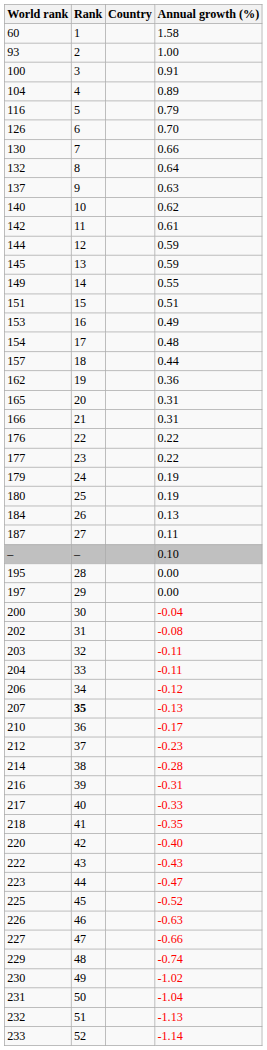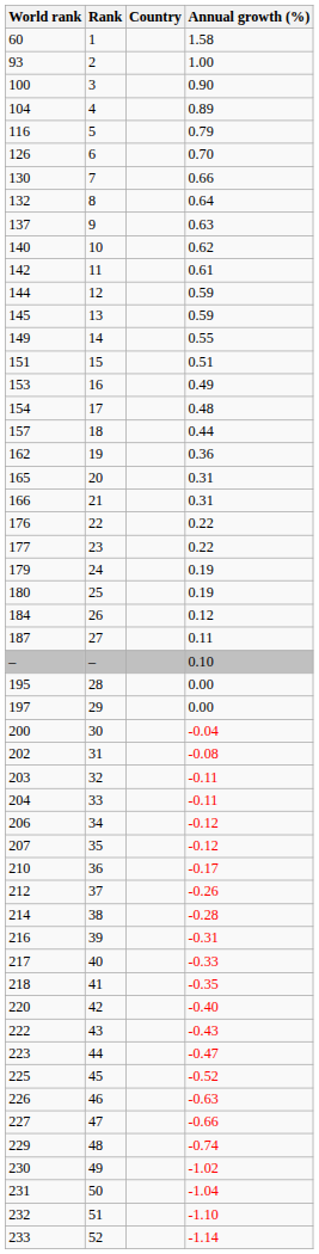100 | Annual growth (%): 0.91 -> 0.90
184 | Annual growth (%): 0.13 -> 0.12
207 | Rank: bold -> normal
207 | Annual growth (%): -0.13 -> -0.12
212 | Annual growth (%): -0.23 -> -0.26
232 | Annual growth (%): -1.13 -> -1.10
